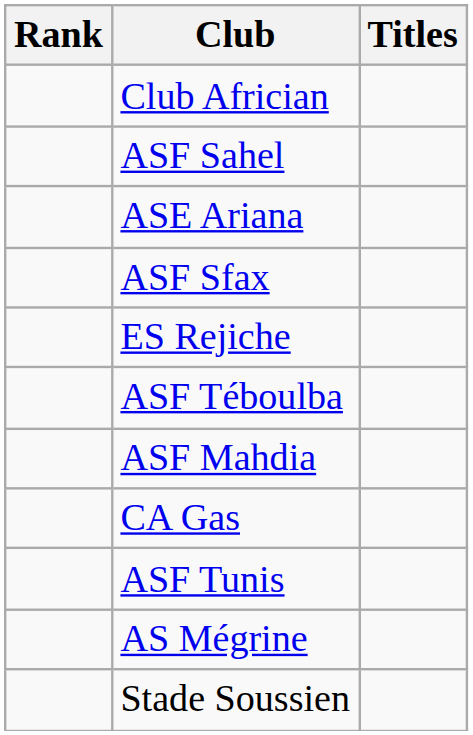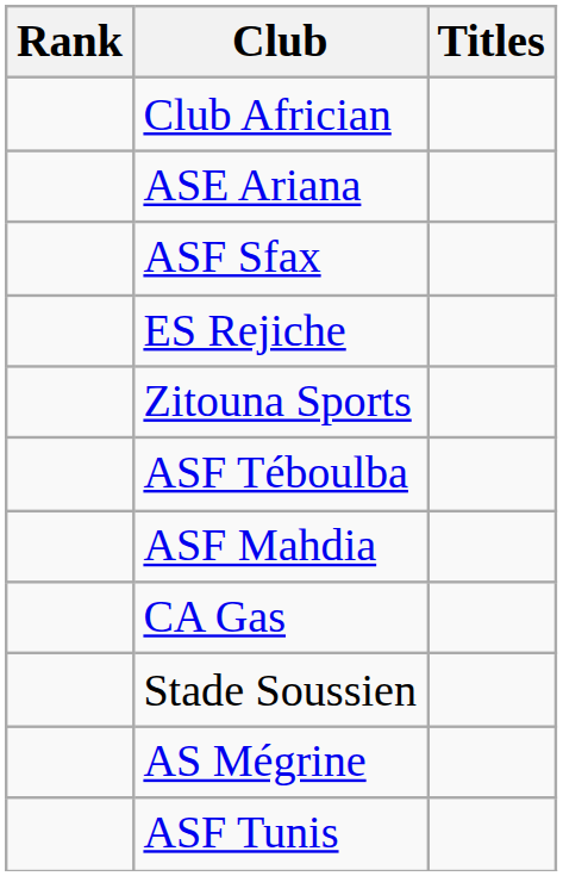- row: ASF Sahel
+ row: Zitouna Sports
rows swapped: ASF Tunis <-> Stade Soussien
